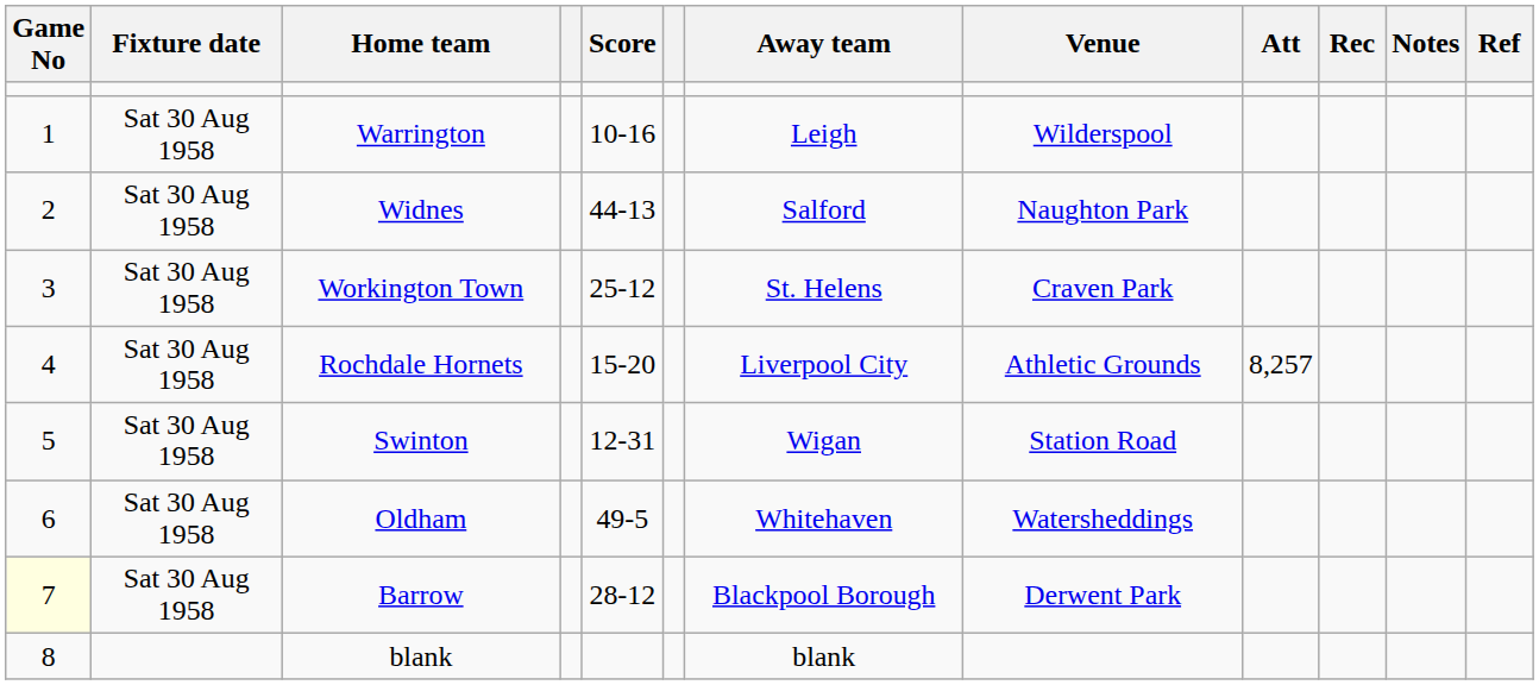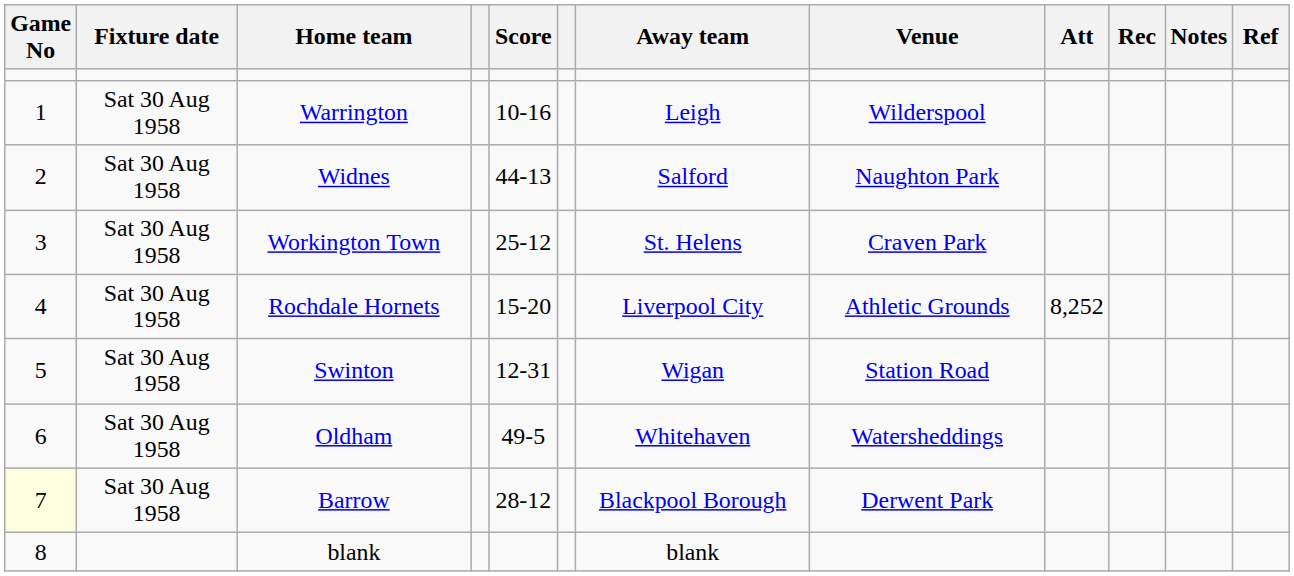Rochdale Hornets | Att: 8,257 -> 8,252
